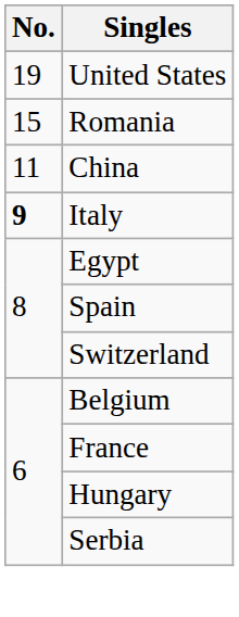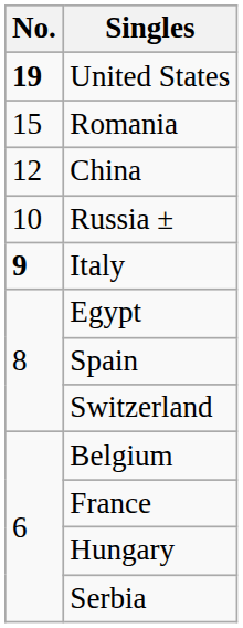United States | No.: normal -> bold
China | No.: 11 -> 12
+ row: 10 | Russia ±
